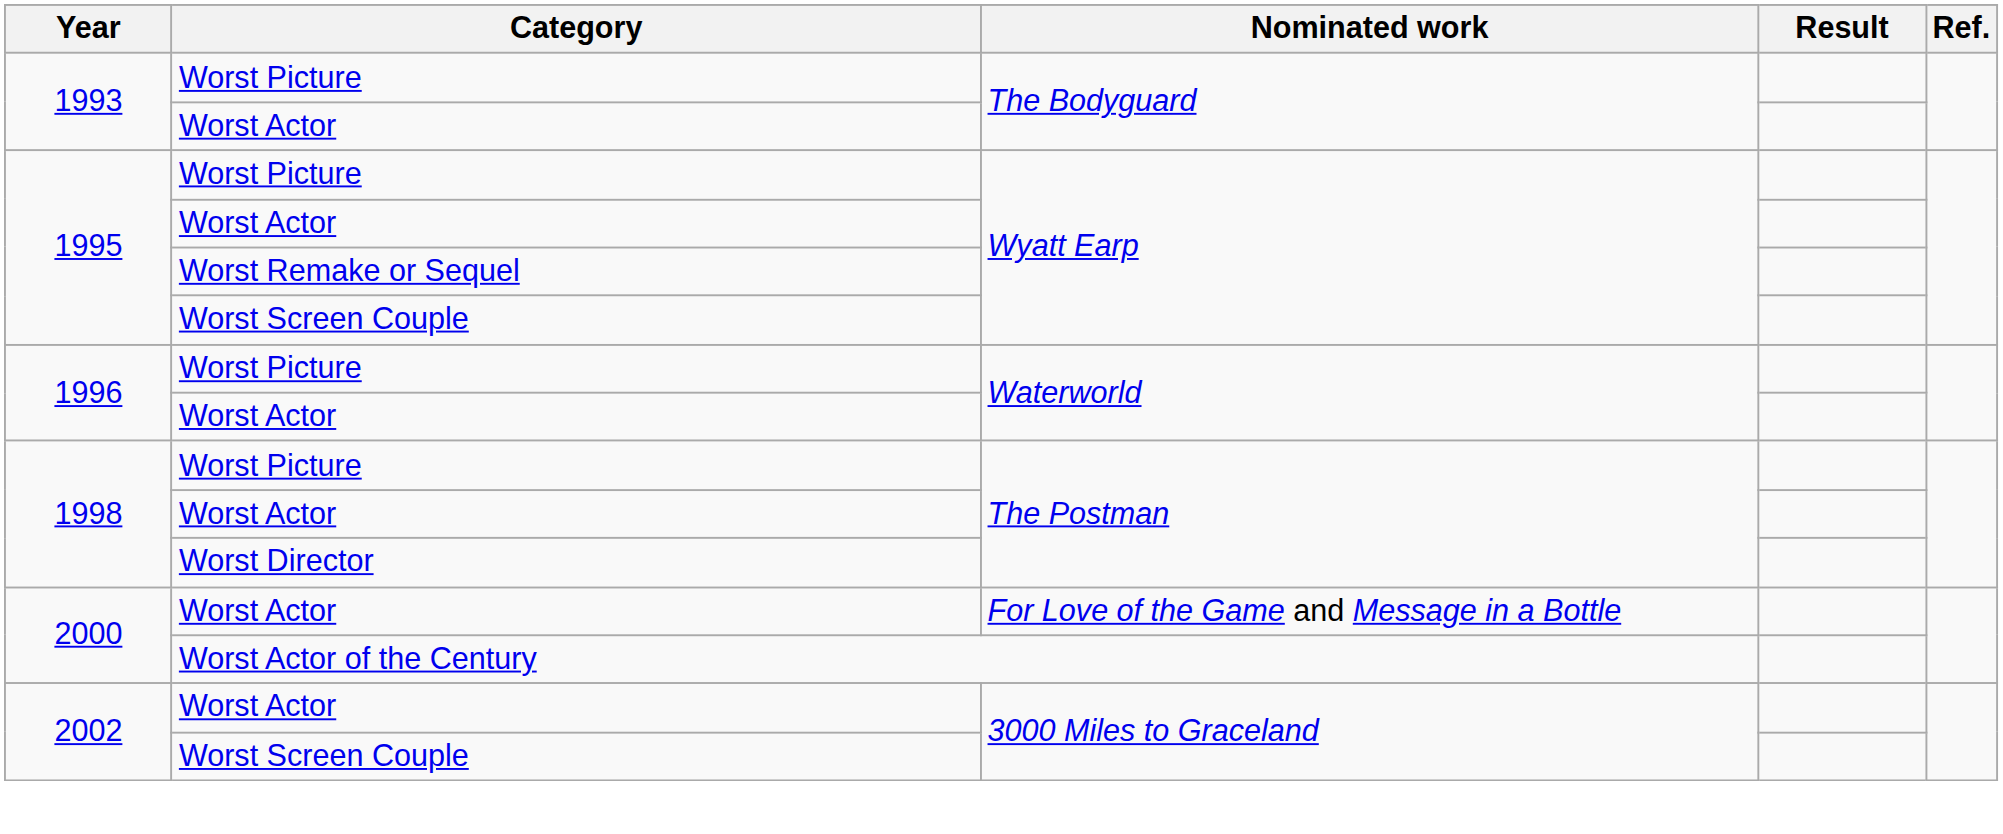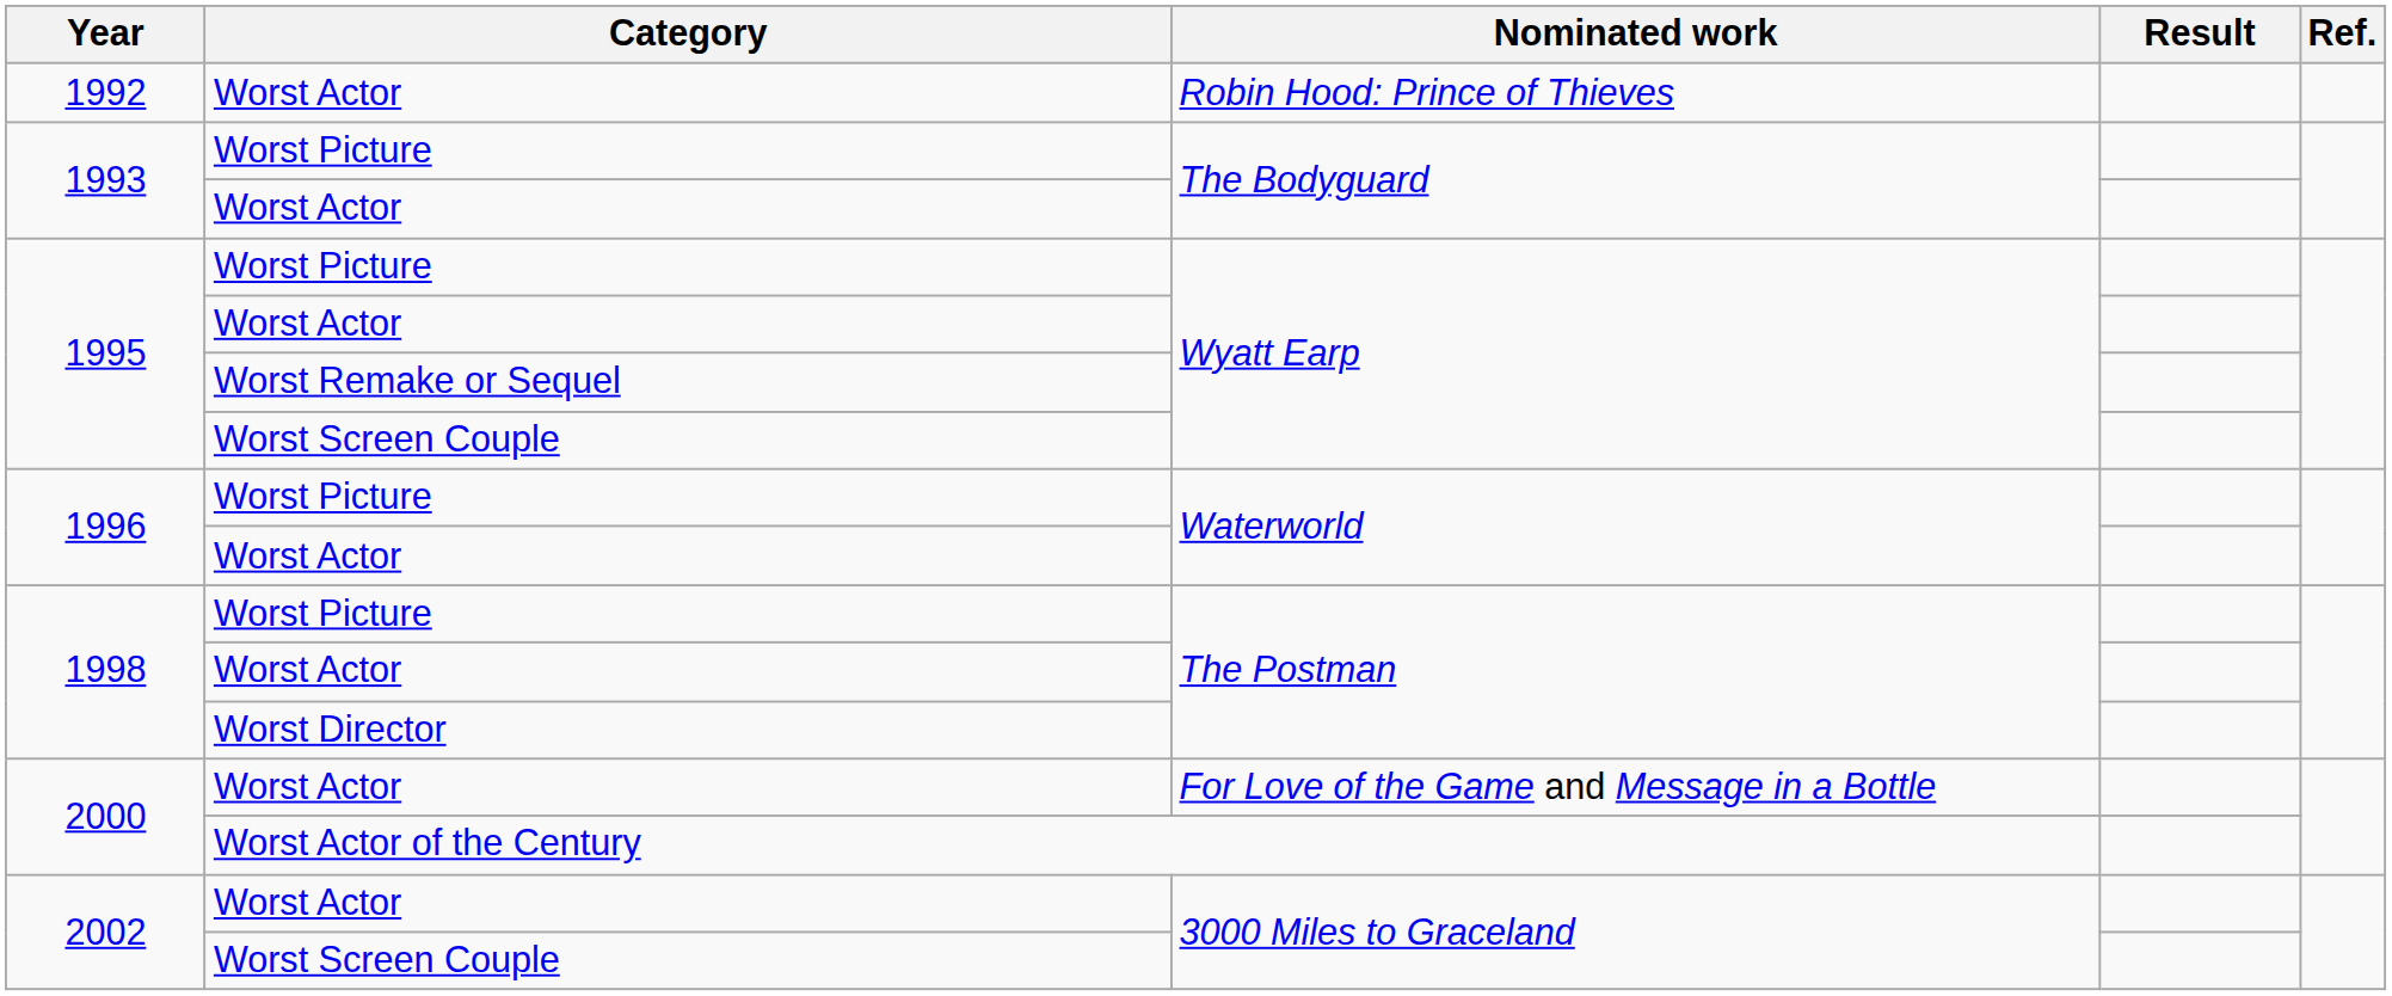+ row: 1992 | Worst Actor | Robin Hood: Prince of Thieves
